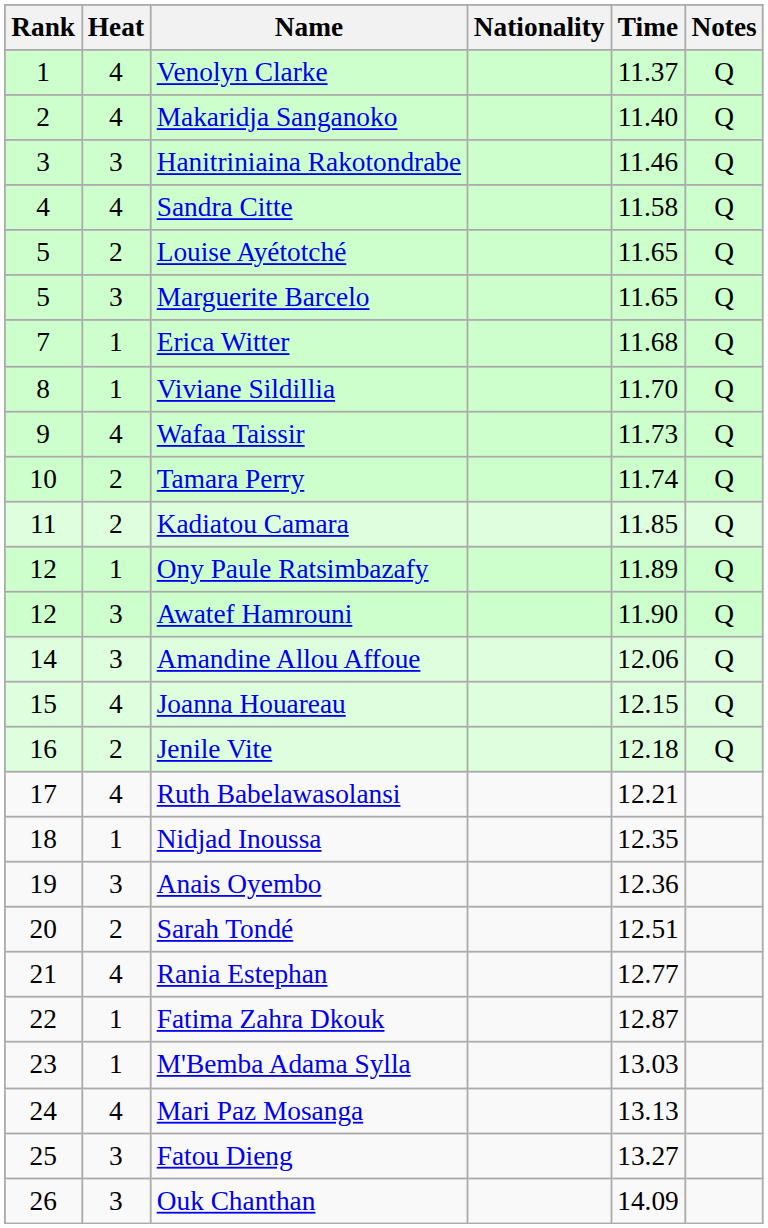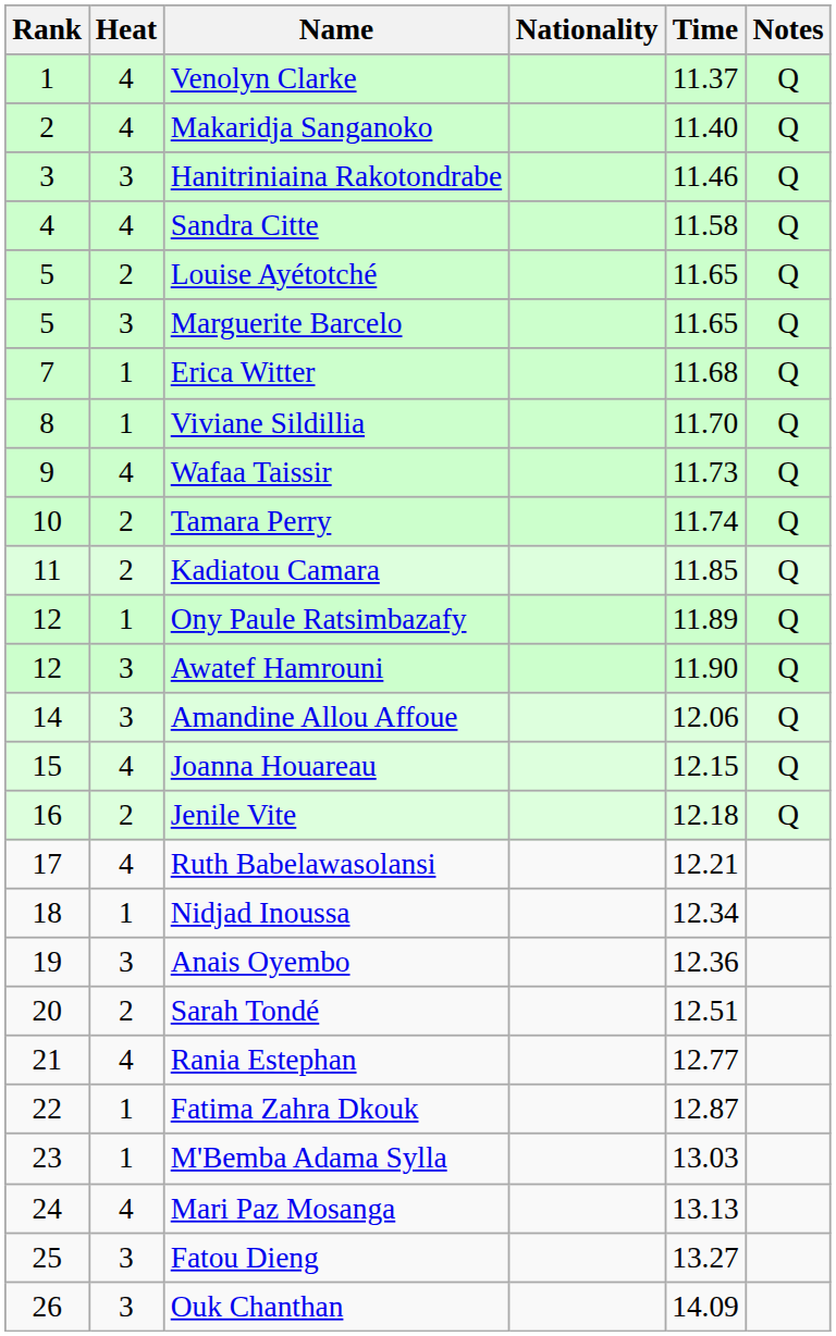Nidjad Inoussa | Time: 12.35 -> 12.34
